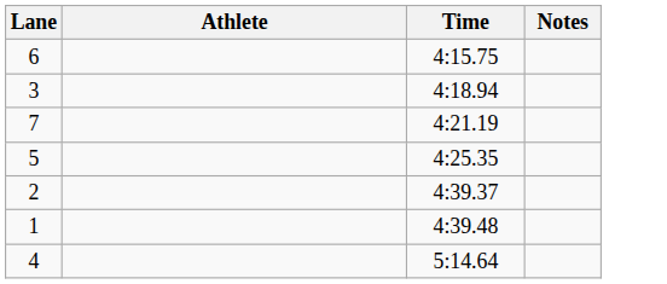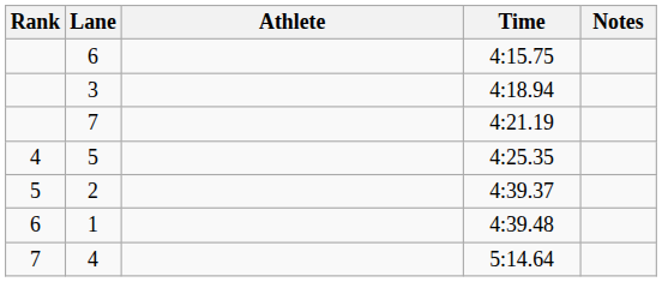+ column: Rank | 4 | 5 | 6 | 7
